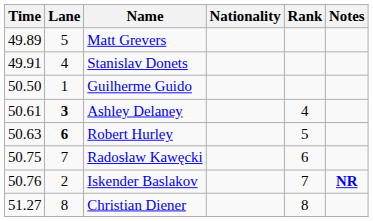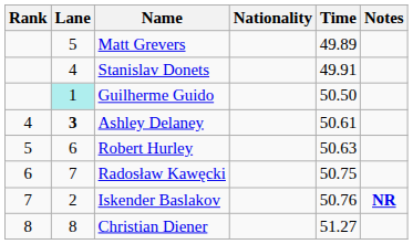columns swapped: Rank <-> Time
Guilherme Guido | Lane: no background -> paleturquoise background
Robert Hurley | Lane: bold -> normal
